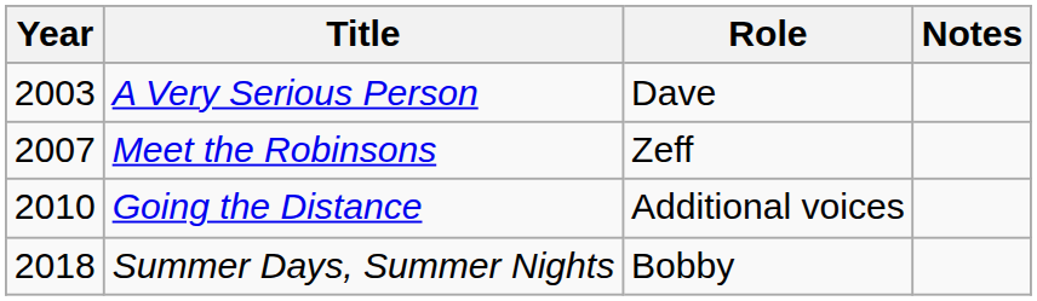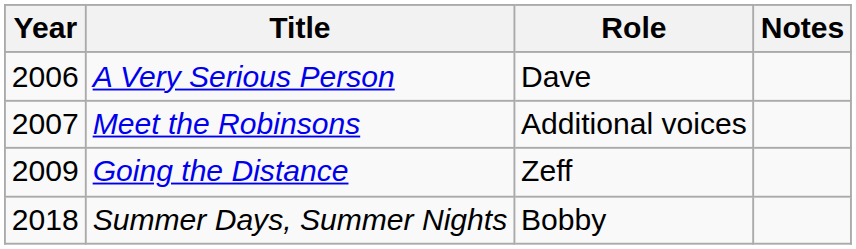A Very Serious Person | Year: 2003 -> 2006
Meet the Robinsons | Role: Zeff -> Additional voices
Going the Distance | Year: 2010 -> 2009
Going the Distance | Role: Additional voices -> Zeff
